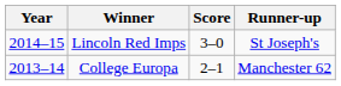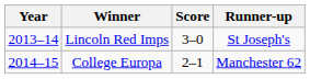Lincoln Red Imps | Year: 2014–15 -> 2013–14
College Europa | Year: 2013–14 -> 2014–15
